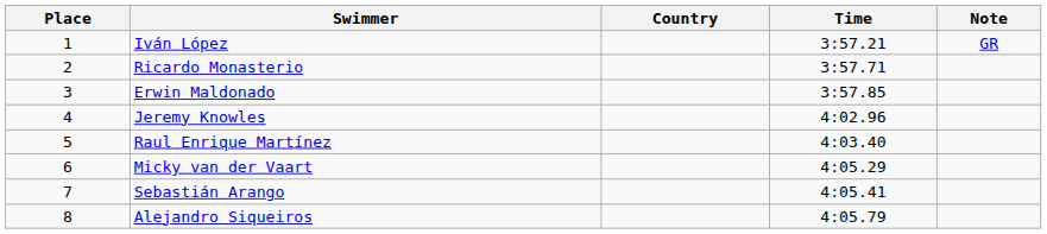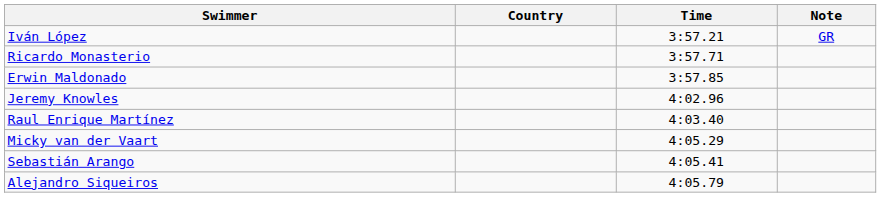- column: Place | 1 | 2 | 3 | 4 | 5 | 6 | 7 | 8
